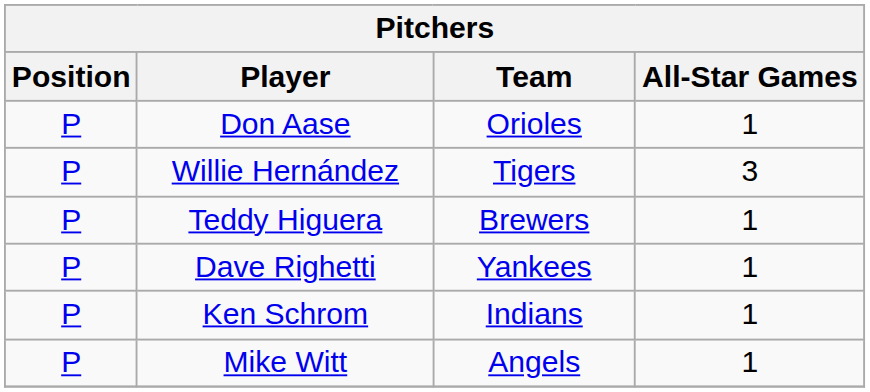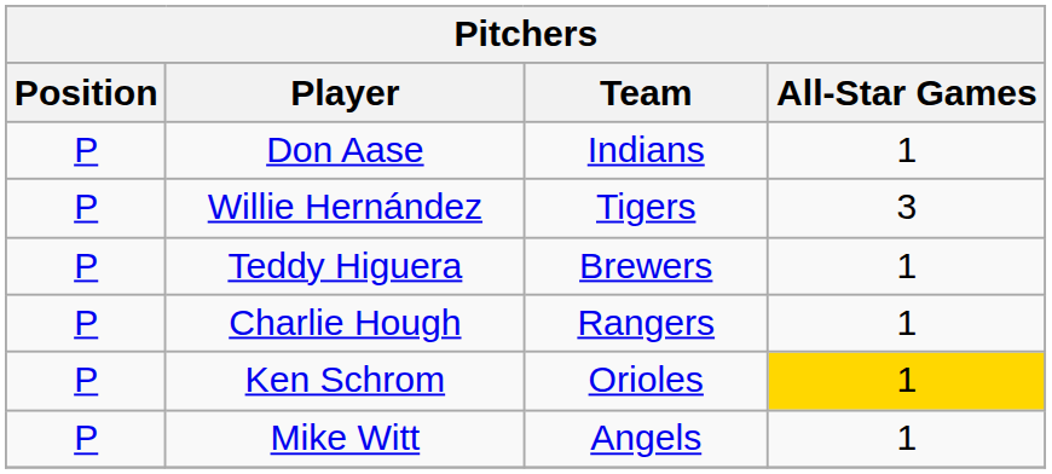Don Aase | Team: Orioles -> Indians
+ row: P | Charlie Hough | Rangers | 1
- row: P | Dave Righetti | Yankees | 1
Ken Schrom | Team: Indians -> Orioles
Ken Schrom | All-Star Games: no background -> gold background
